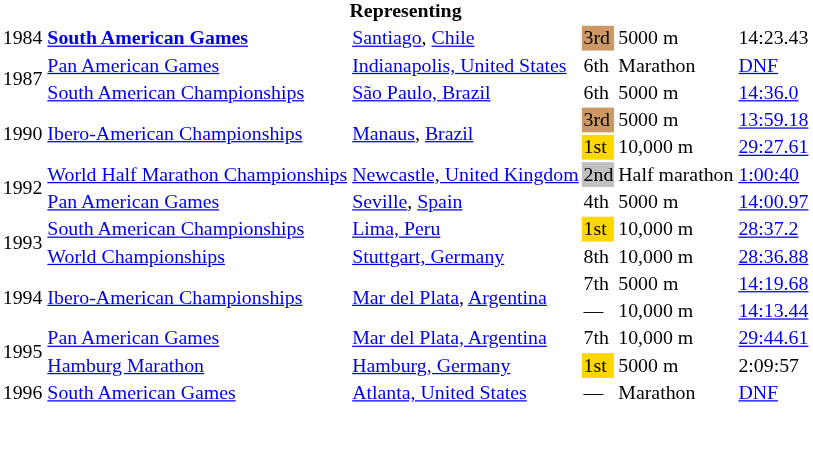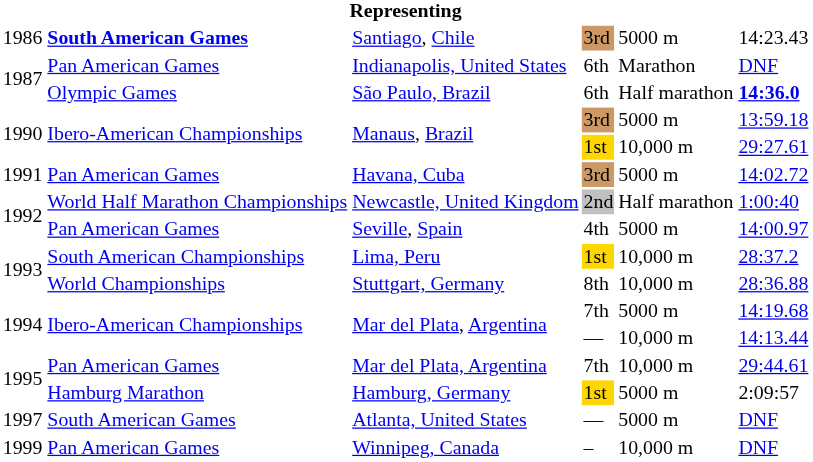Santiago, Chile | column 1: 1984 -> 1986
São Paulo, Brazil | column 2: South American Championships -> Olympic Games
São Paulo, Brazil | column 5: 5000 m -> Half marathon
São Paulo, Brazil | column 6: normal -> bold
+ row: 1991 | Pan American Games | Havana, Cuba | 3rd | 5000 m | 14:02.72
Atlanta, United States | column 1: 1996 -> 1997
Atlanta, United States | column 5: Marathon -> 5000 m
+ row: 1999 | Pan American Games | Winnipeg, Canada | – | 10,000 m | DNF
